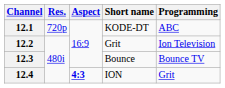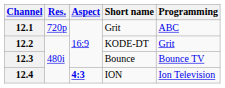12.1 | Short name: KODE-DT -> Grit
12.2 | Short name: Grit -> KODE-DT
12.2 | Programming: Ion Television -> Grit
12.4 | Programming: Grit -> Ion Television
